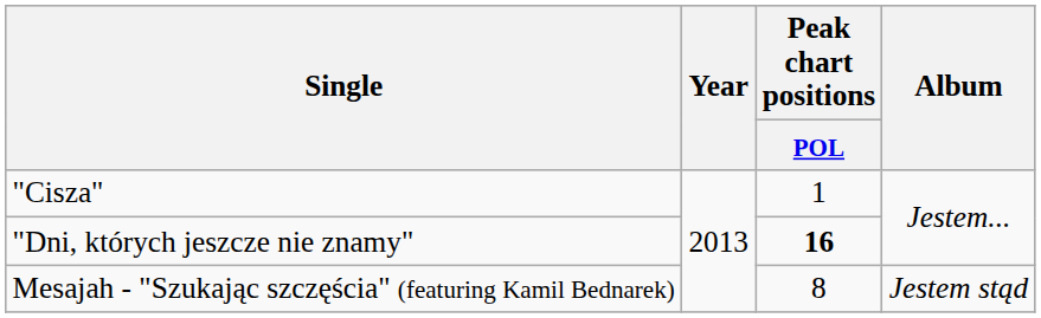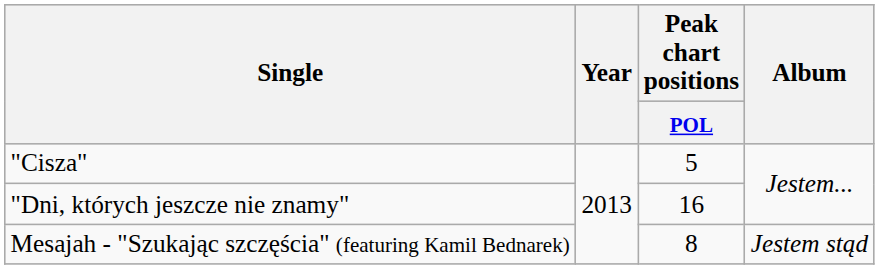"Cisza" | Peak chart positions / POL: 1 -> 5
"Dni, których jeszcze nie znamy" | Peak chart positions / POL: bold -> normal
